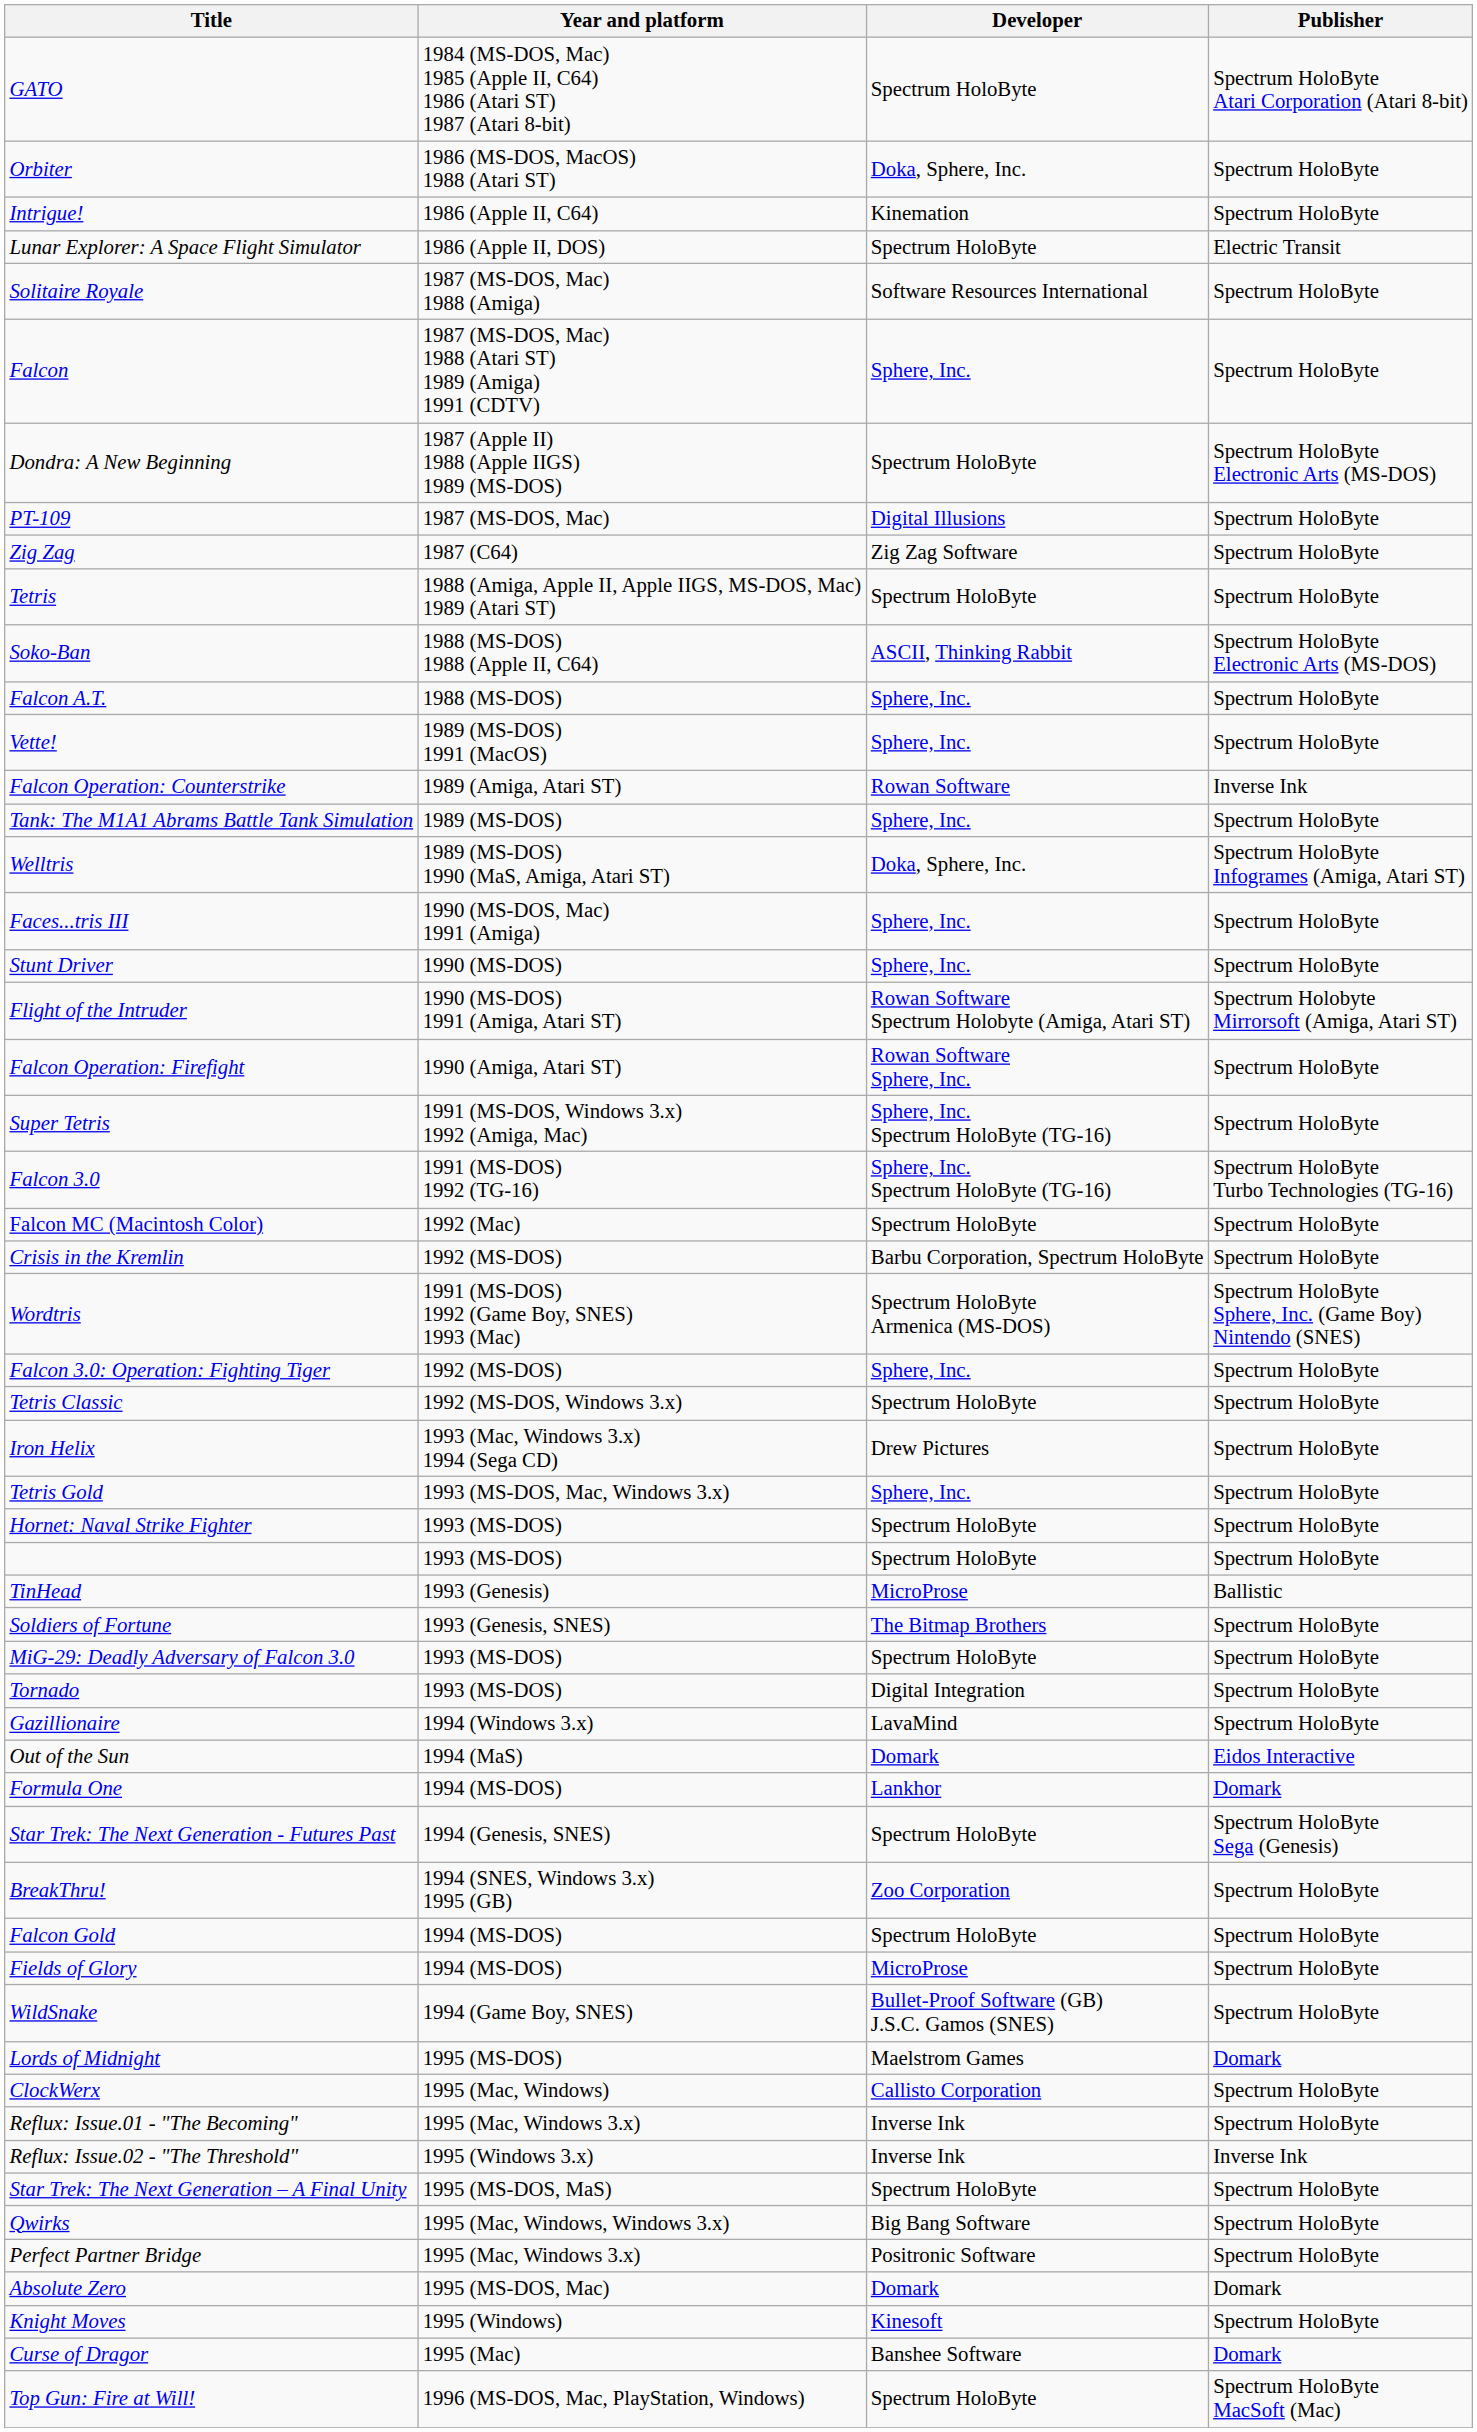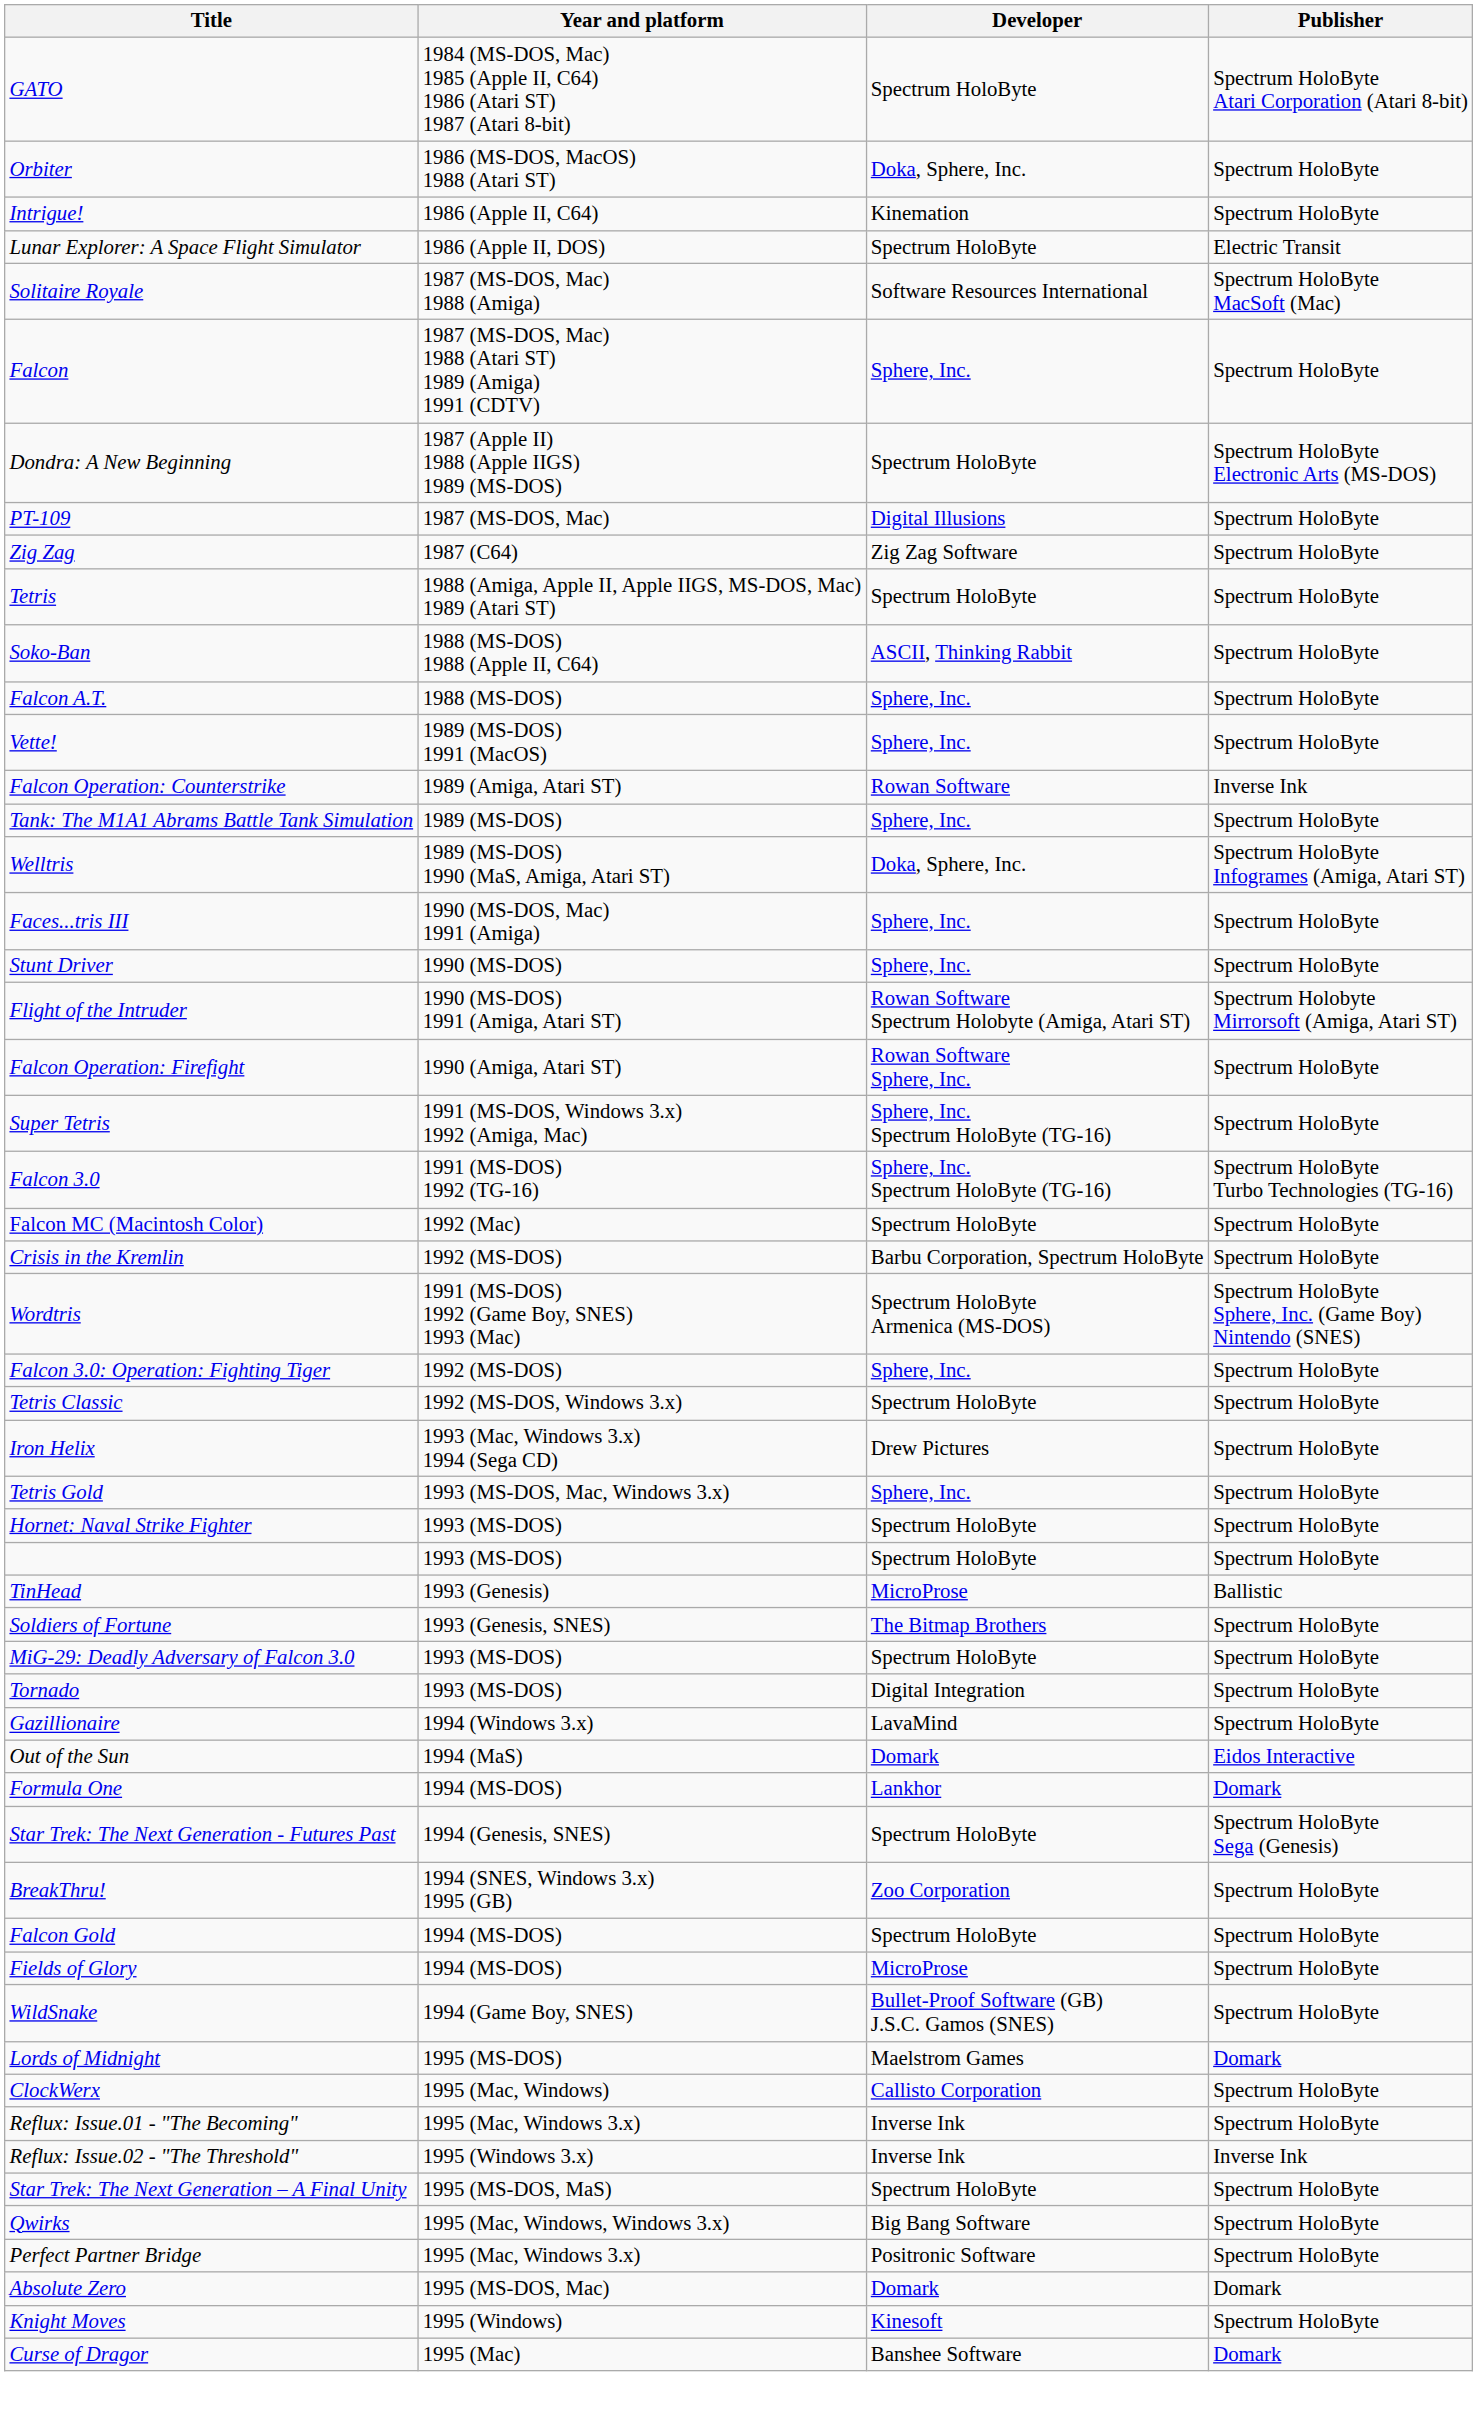Solitaire Royale | Publisher: Spectrum HoloByte -> Spectrum HoloByte MacSoft (Mac)
Soko-Ban | Publisher: Spectrum HoloByte Electronic Arts (MS-DOS) -> Spectrum HoloByte
- row: Top Gun: Fire at Will! | 1996 (MS-DOS, Mac, PlayStation, Windows) | Spectrum HoloByte | Spectrum HoloByte MacSoft (Mac)
